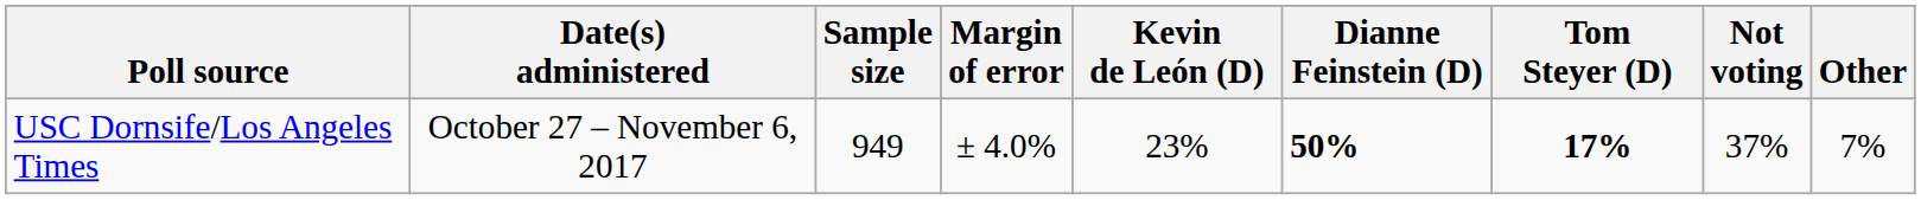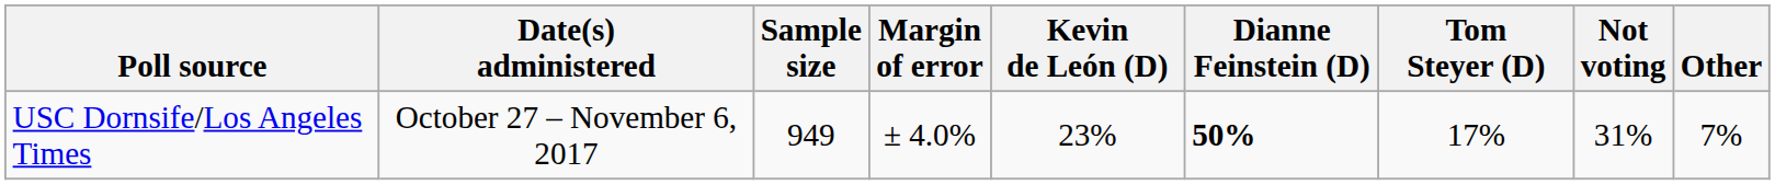USC Dornsife/Los Angeles Times | Tom Steyer (D): bold -> normal
USC Dornsife/Los Angeles Times | Not voting: 37% -> 31%
